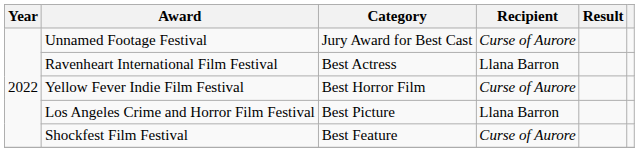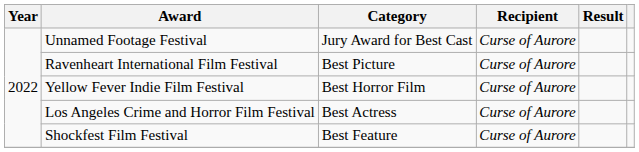Ravenheart International Film Festival | Category: Best Actress -> Best Picture
Ravenheart International Film Festival | Recipient: Llana Barron -> Curse of Aurore
Los Angeles Crime and Horror Film Festival | Category: Best Picture -> Best Actress
Los Angeles Crime and Horror Film Festival | Recipient: Llana Barron -> Curse of Aurore
